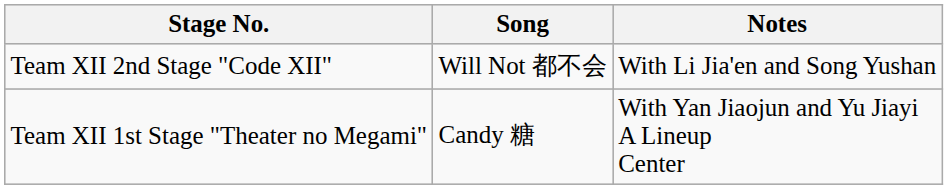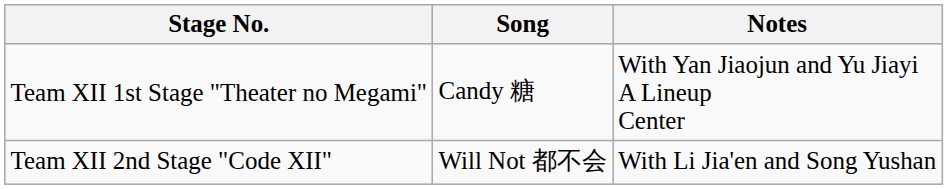rows swapped: Team XII 1st Stage "Theater no Megami" <-> Team XII 2nd Stage "Code XII"
